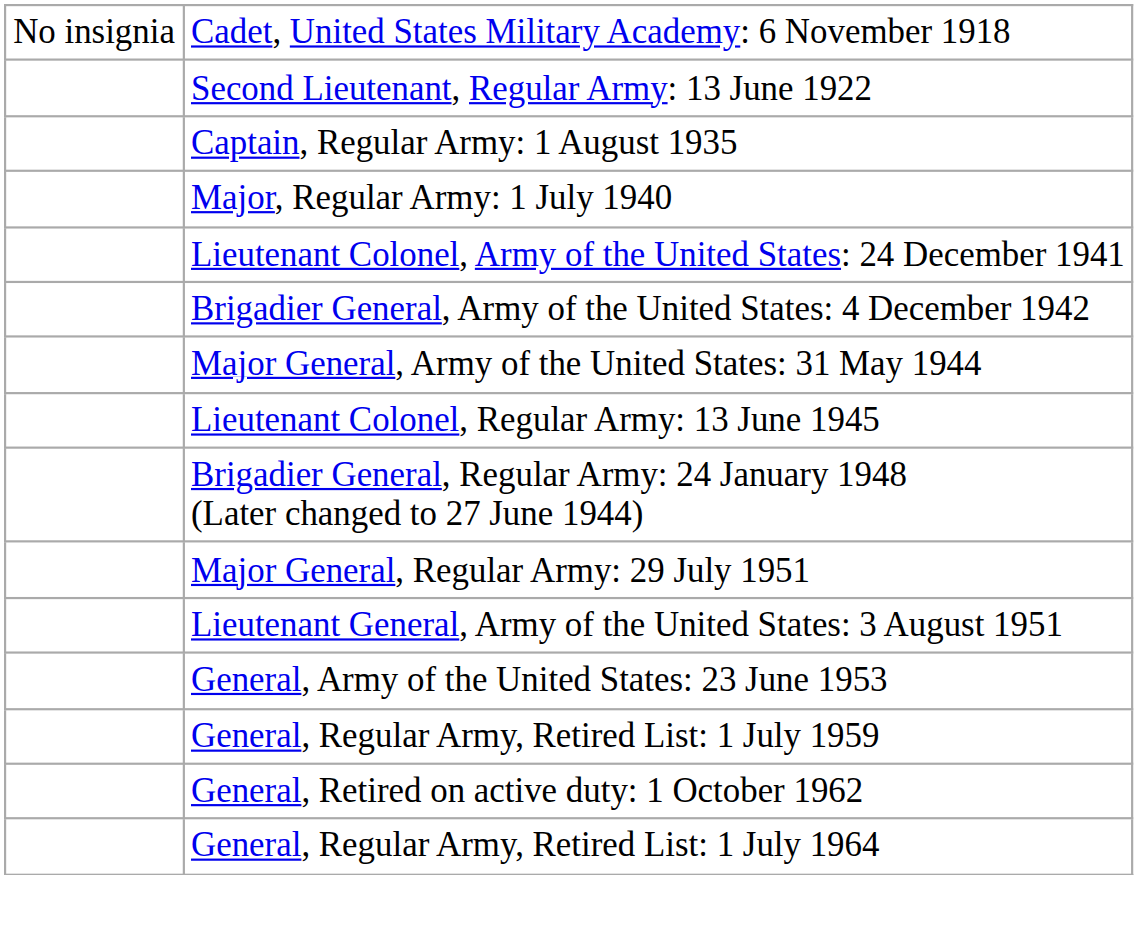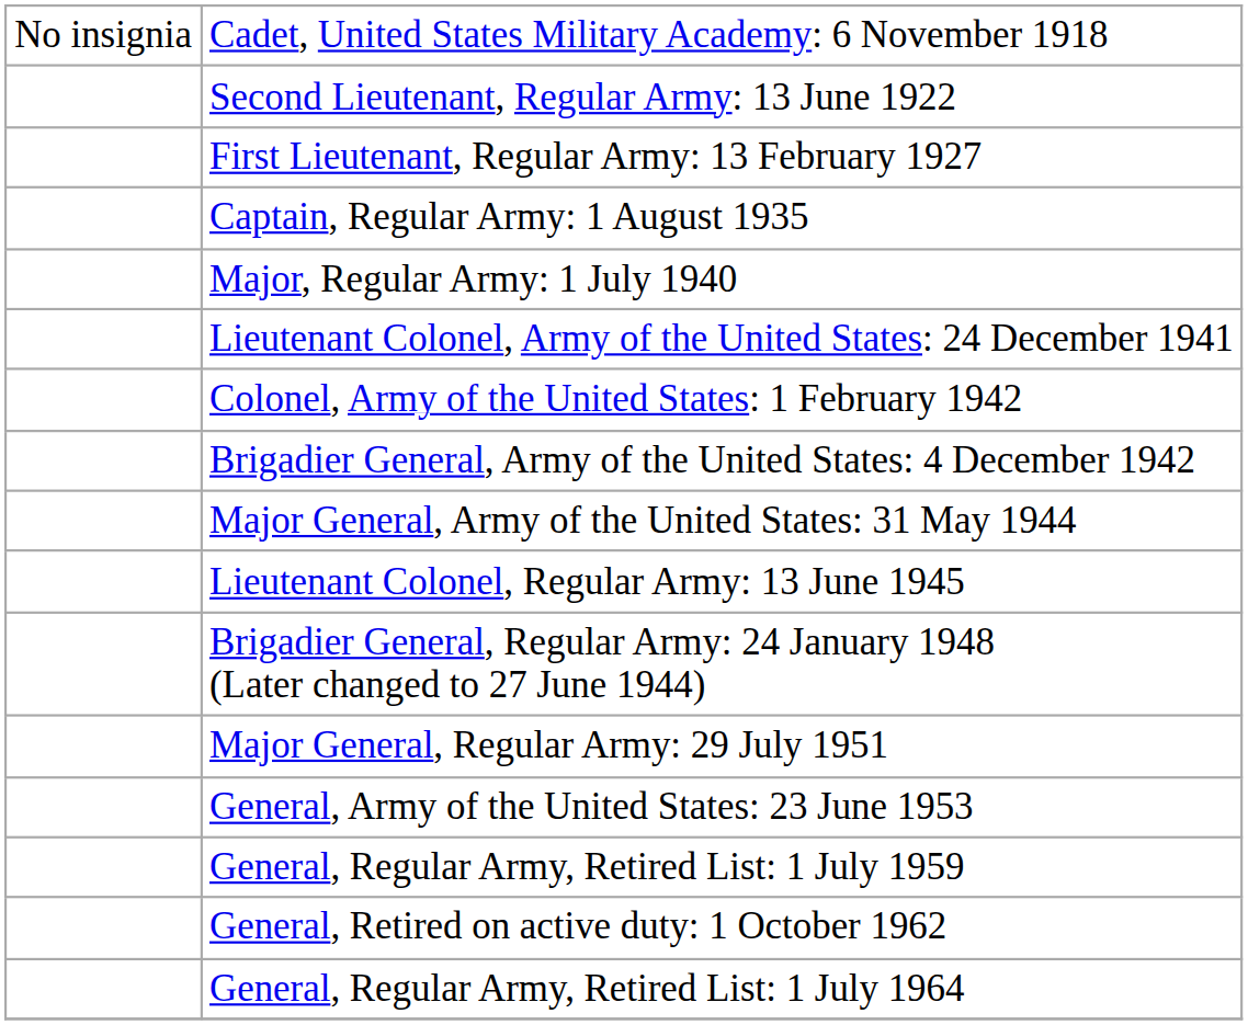+ row: First Lieutenant, Regular Army: 13 February 1927
+ row: Colonel, Army of the United States: 1 February 1942
- row: Lieutenant General, Army of the United States: 3 August 1951
